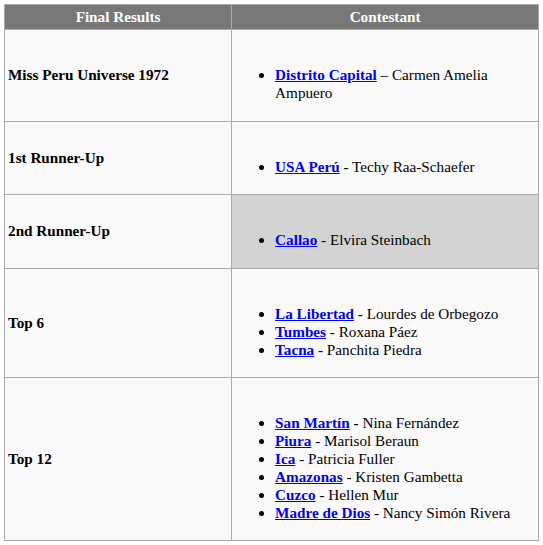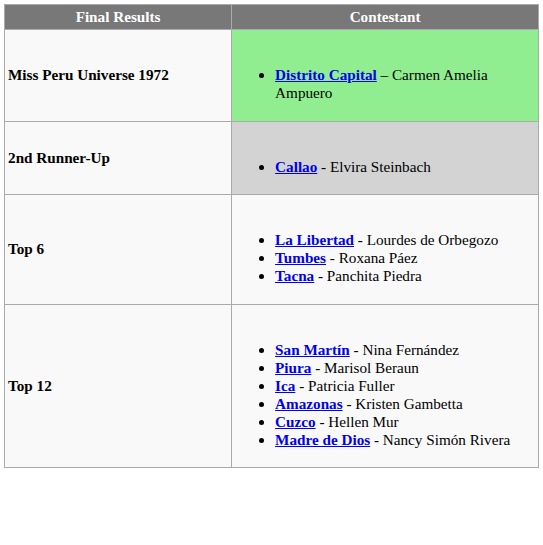Miss Peru Universe 1972 | Contestant: no background -> lightgreen background
- row: 1st Runner-Up | USA Perú - Techy Raa-Schaefer
